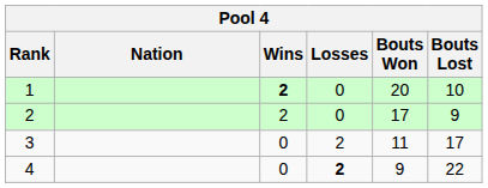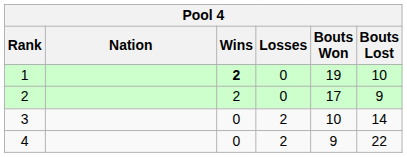1 | Bouts Won: 20 -> 19
3 | Bouts Won: 11 -> 10
3 | Bouts Lost: 17 -> 14
4 | Losses: bold -> normal
